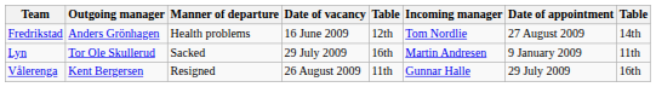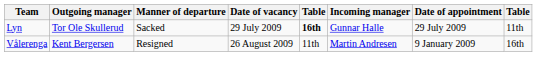- row: Fredrikstad | Anders Grönhagen | Health problems | 16 June 2009 | 12th | Tom Nordlie | 27 August 2009 | 14th
Lyn | column 5: normal -> bold
Lyn | Incoming manager: Martin Andresen -> Gunnar Halle
Lyn | Date of appointment: 9 January 2009 -> 29 July 2009
Vålerenga | Incoming manager: Gunnar Halle -> Martin Andresen
Vålerenga | Date of appointment: 29 July 2009 -> 9 January 2009
